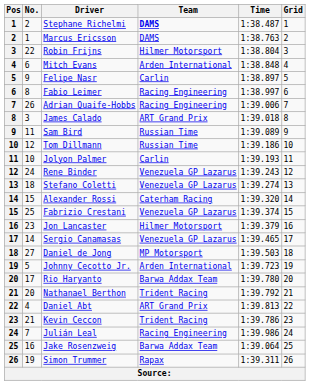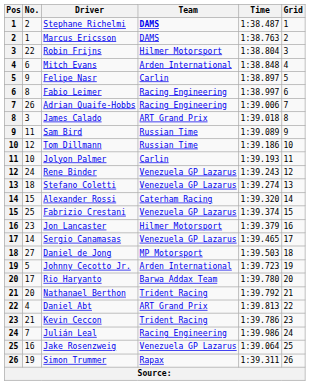Jake Rosenzweig | Team: Barwa Addax Team -> Venezuela GP Lazarus
